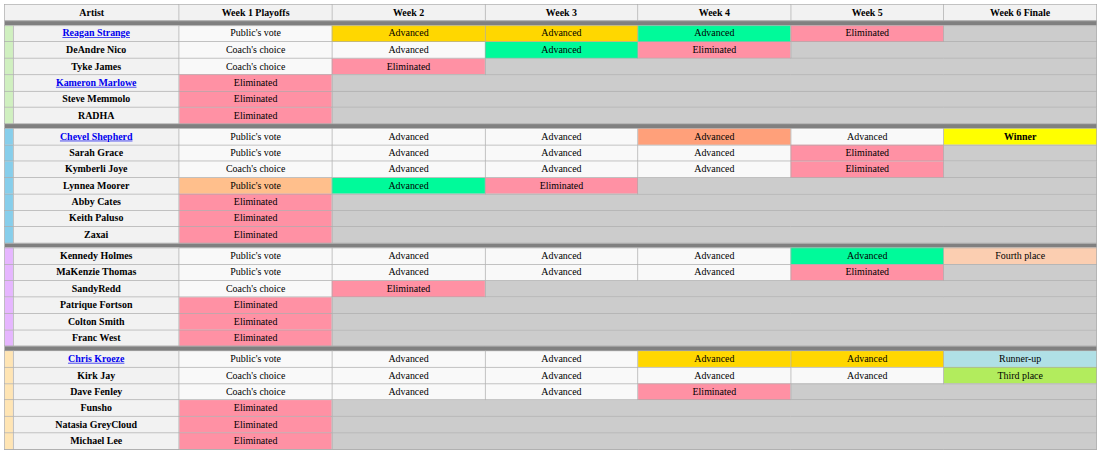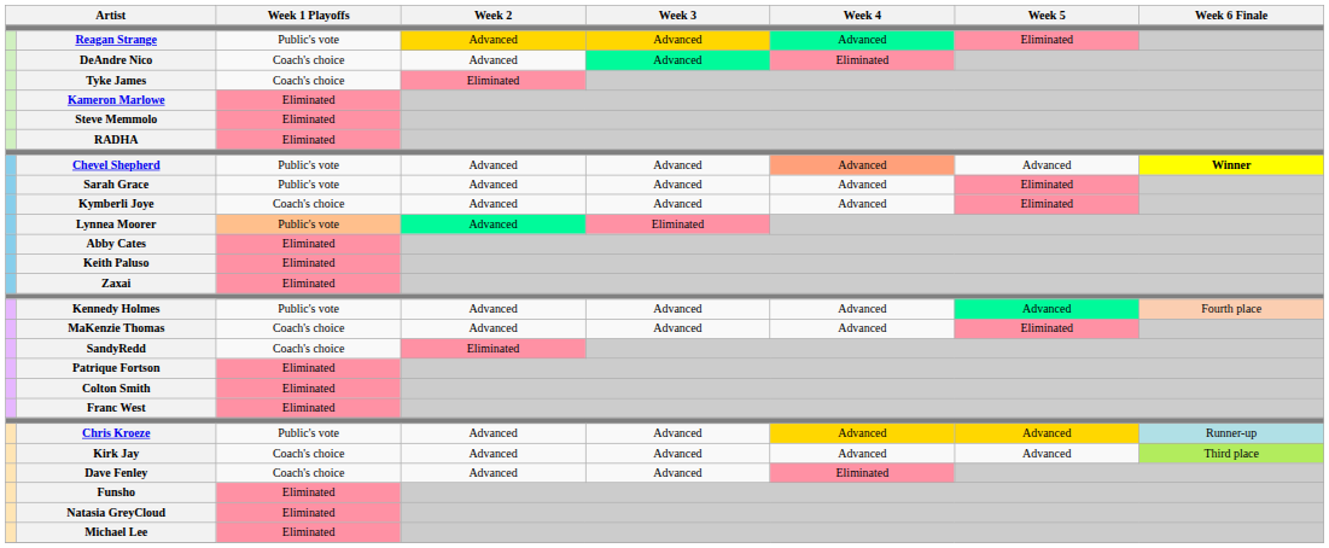MaKenzie Thomas | Week 1 Playoffs: Public's vote -> Coach's choice
